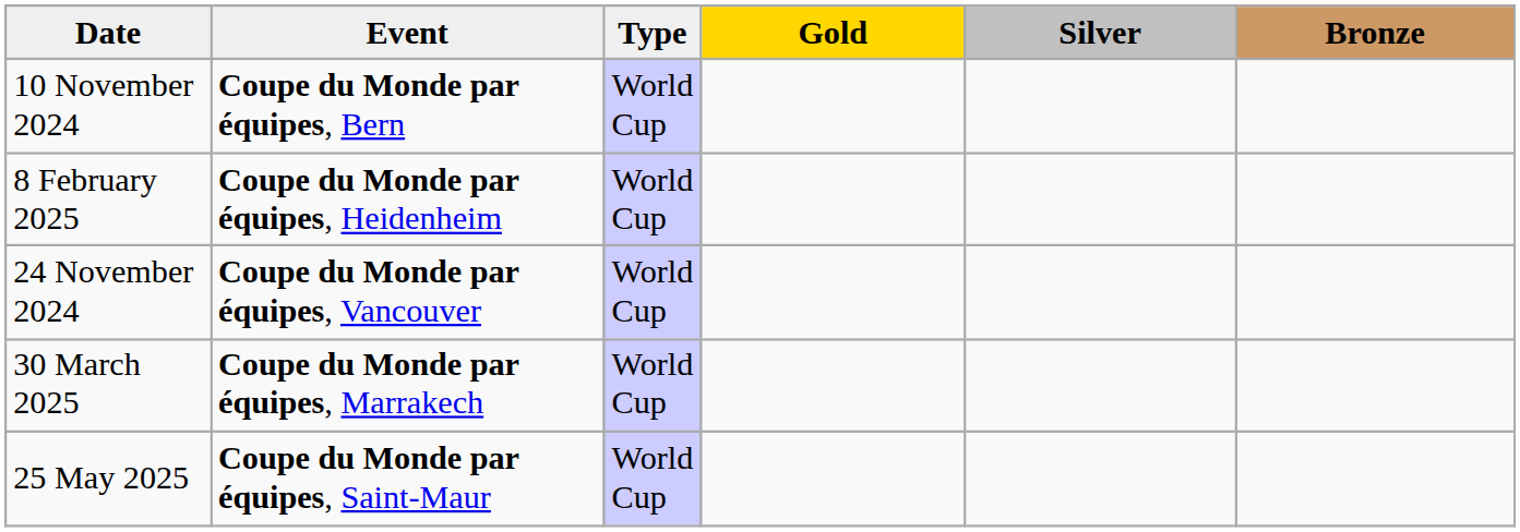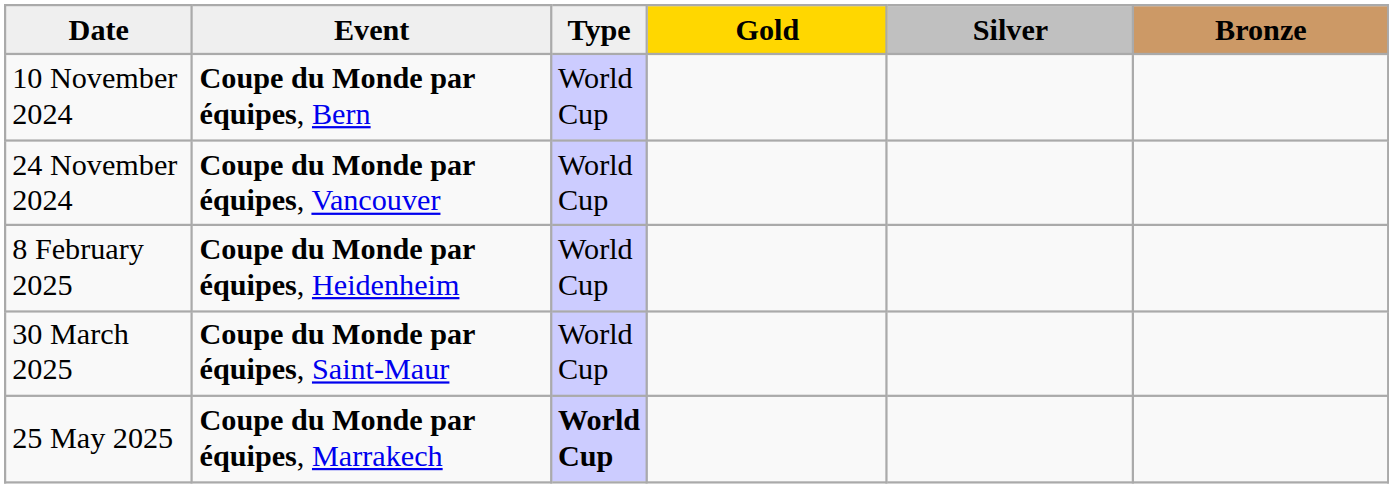rows swapped: 24 November 2024 <-> 8 February 2025
30 March 2025 | Event: Coupe du Monde par équipes, Marrakech -> Coupe du Monde par équipes, Saint-Maur
25 May 2025 | Event: Coupe du Monde par équipes, Saint-Maur -> Coupe du Monde par équipes, Marrakech
25 May 2025 | Type: normal -> bold
